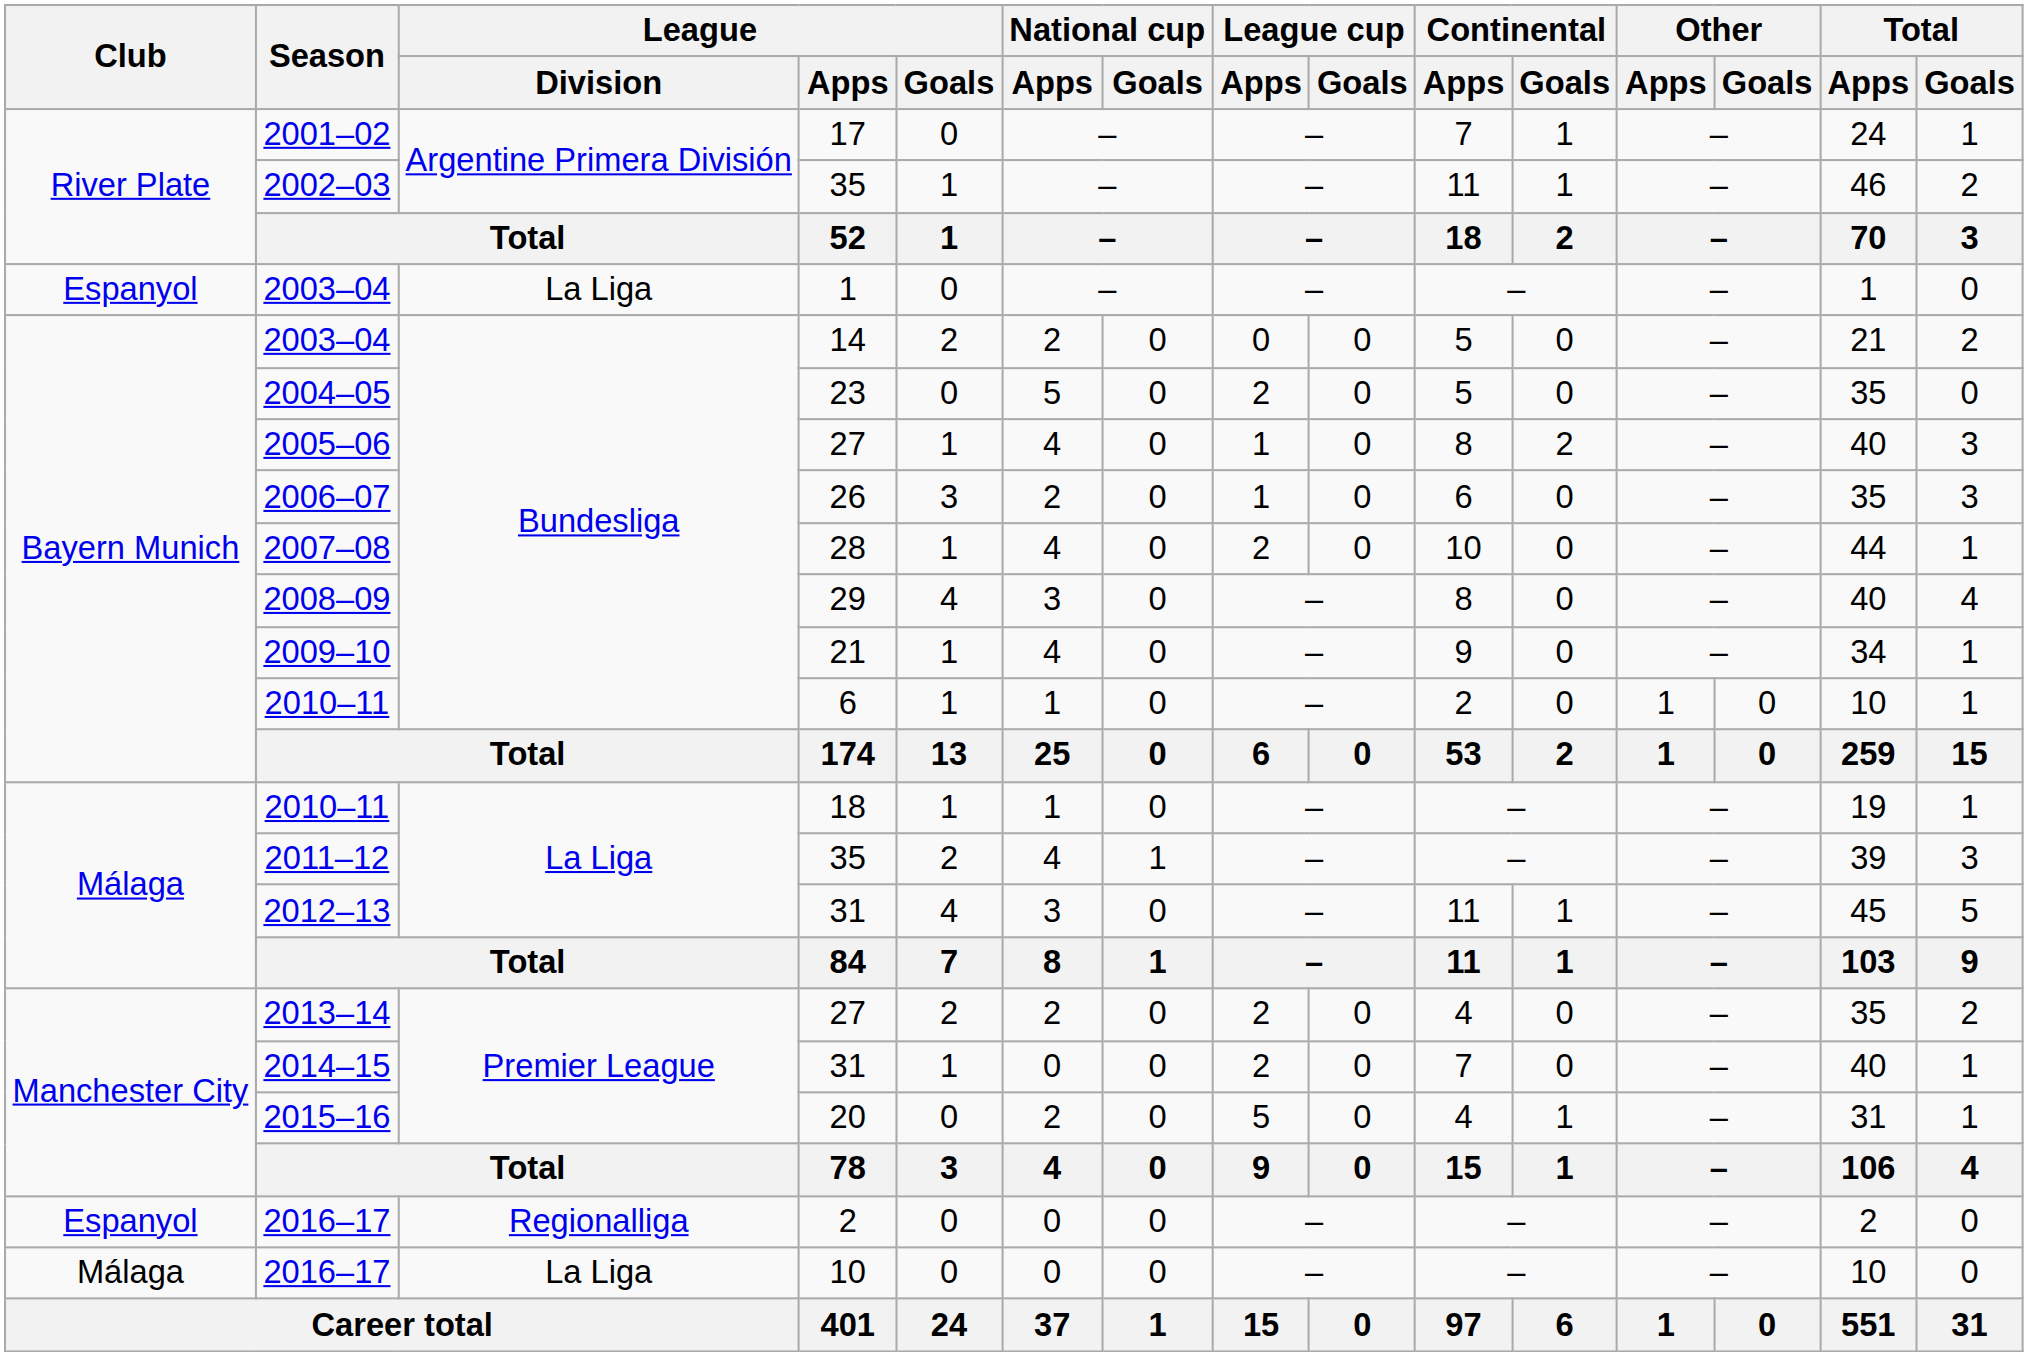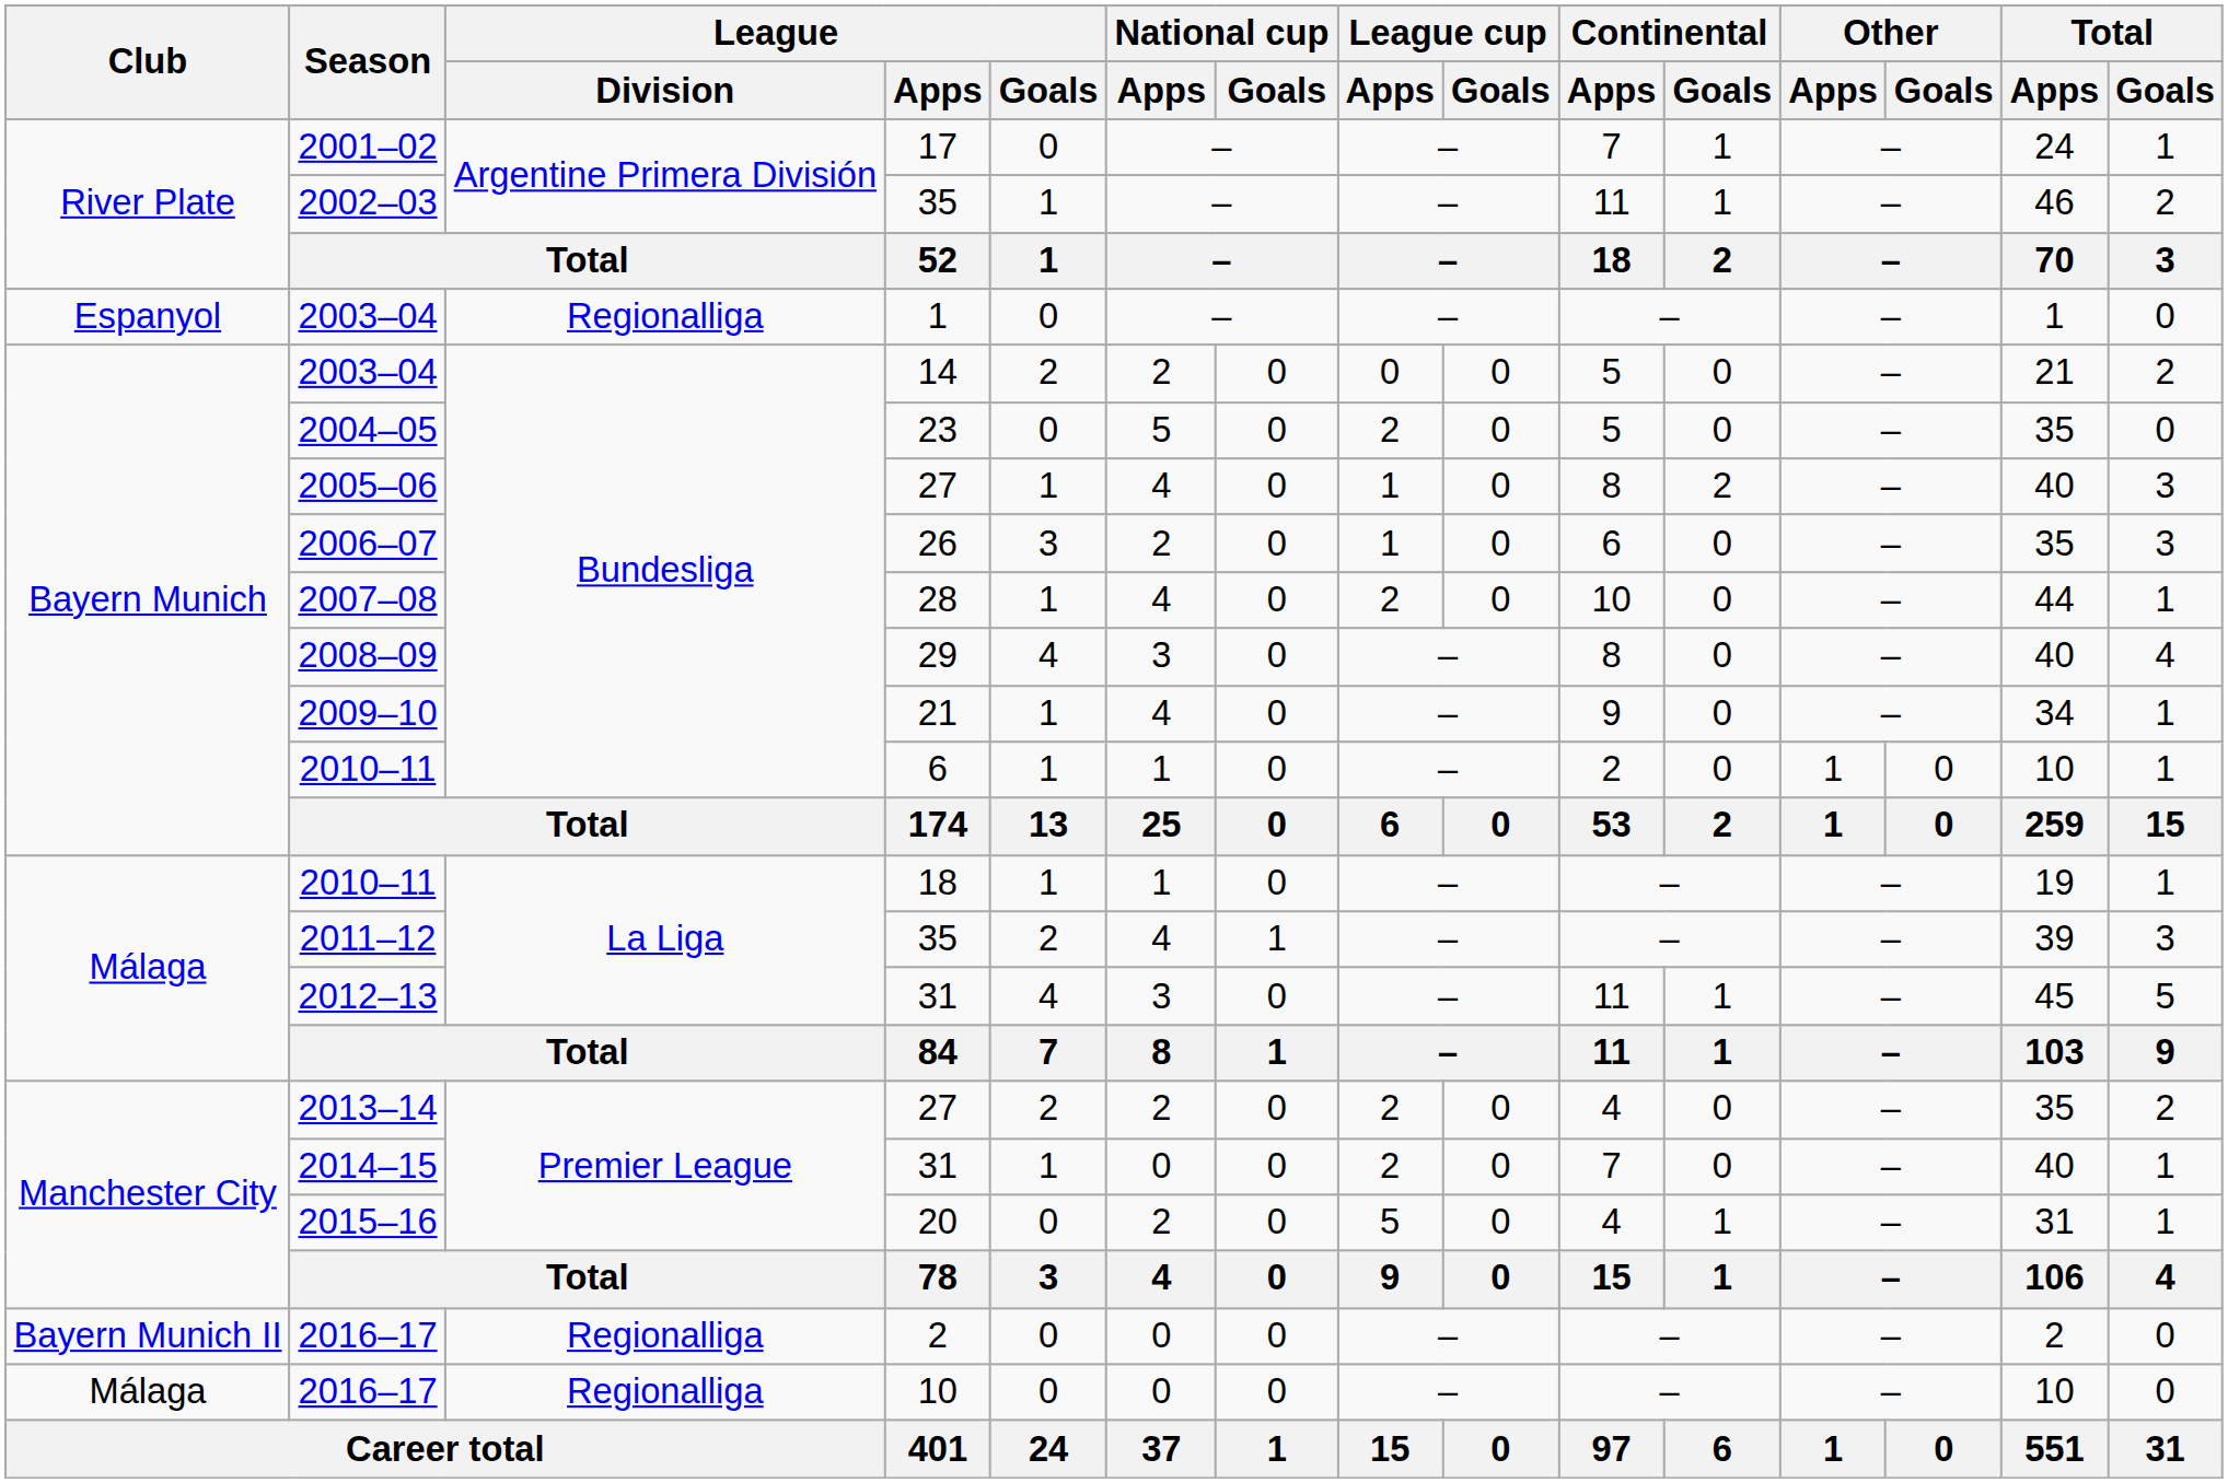2003–04 / 1 | League / Division: La Liga -> Regionalliga
2016–17 / 2 | Club: Espanyol -> Bayern Munich II
2016–17 / 10 | League / Division: La Liga -> Regionalliga
